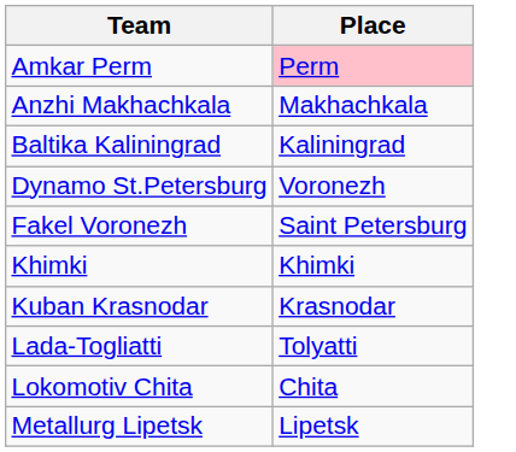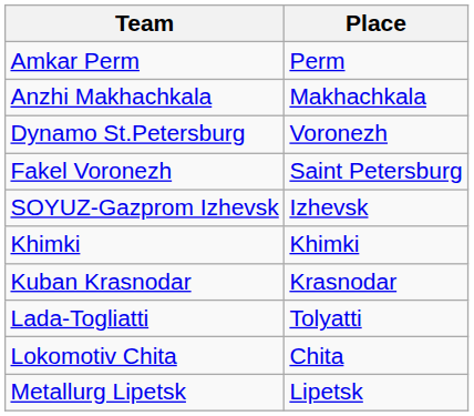Amkar Perm | Place: pink background -> no background
- row: Baltika Kaliningrad | Kaliningrad
+ row: SOYUZ-Gazprom Izhevsk | Izhevsk
